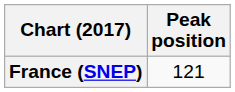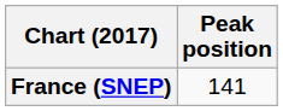France (SNEP) | Peak position: 121 -> 141
